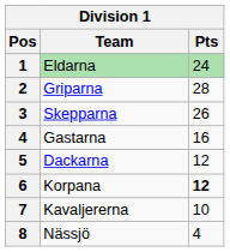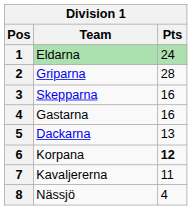Skepparna | Pts: 26 -> 16
Dackarna | Pts: 12 -> 13
Kavaljererna | Pts: 10 -> 11
